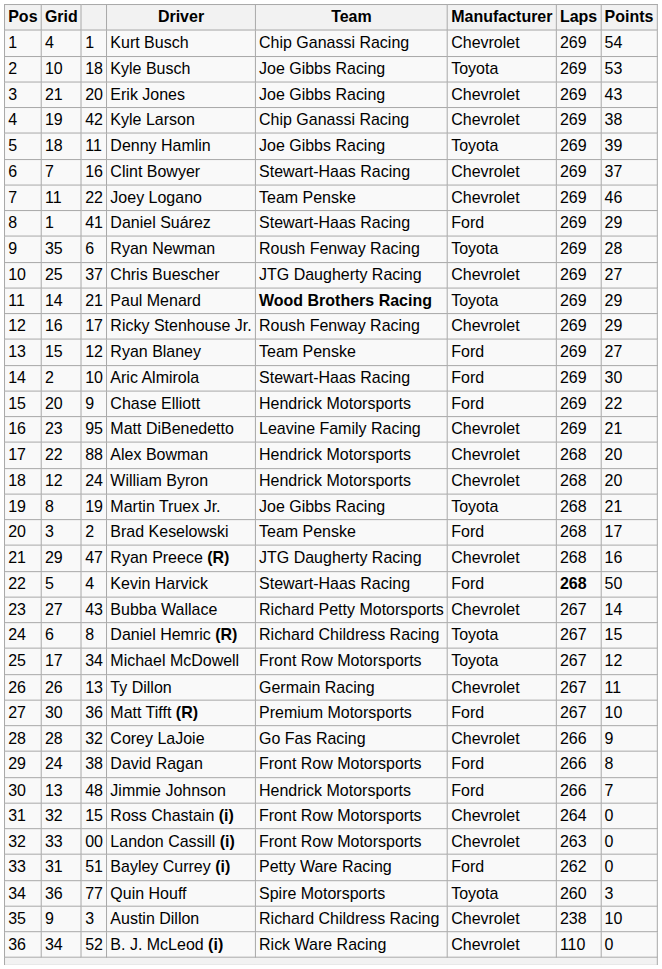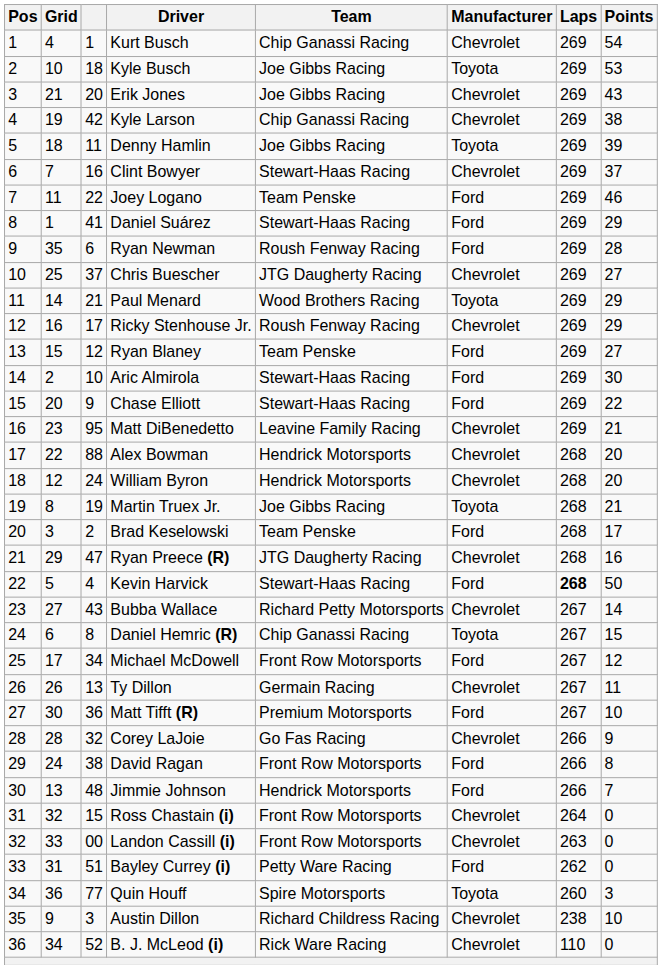Joey Logano | Manufacturer: Chevrolet -> Ford
Ryan Newman | Manufacturer: Toyota -> Ford
Paul Menard | Team: bold -> normal
Chase Elliott | Team: Hendrick Motorsports -> Stewart-Haas Racing
Daniel Hemric (R) | Team: Richard Childress Racing -> Chip Ganassi Racing
Michael McDowell | Manufacturer: Toyota -> Ford
